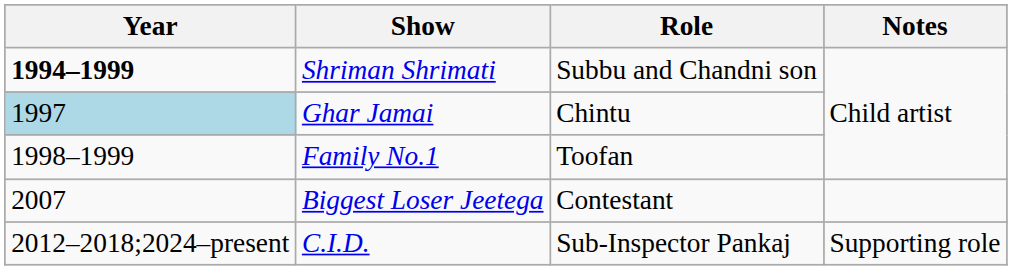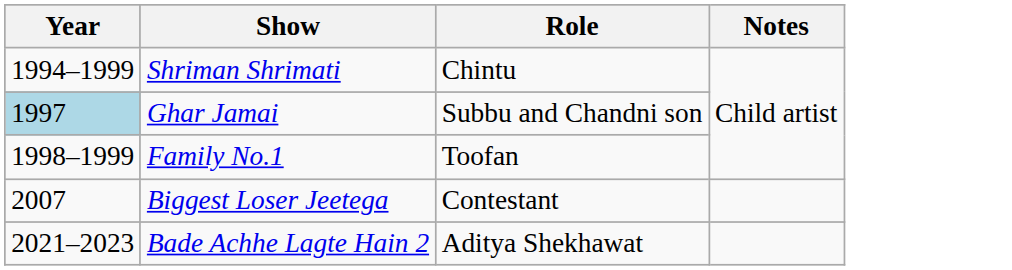Shriman Shrimati | Year: bold -> normal
Shriman Shrimati | Role: Subbu and Chandni son -> Chintu
Ghar Jamai | Role: Chintu -> Subbu and Chandni son
- row: 2012–2018;2024–present | C.I.D. | Sub-Inspector Pankaj | Supporting role
+ row: 2021–2023 | Bade Achhe Lagte Hain 2 | Aditya Shekhawat
